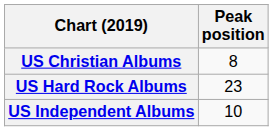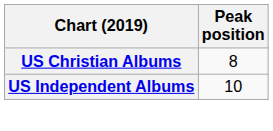- row: US Hard Rock Albums | 23
